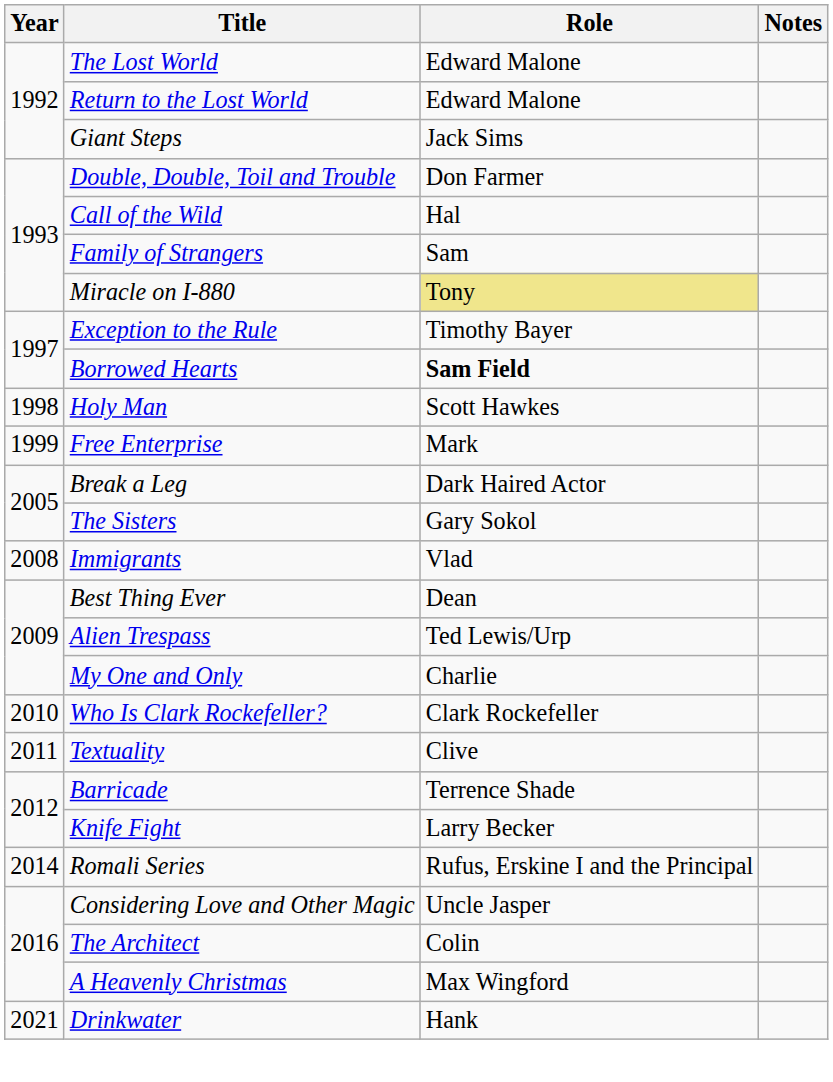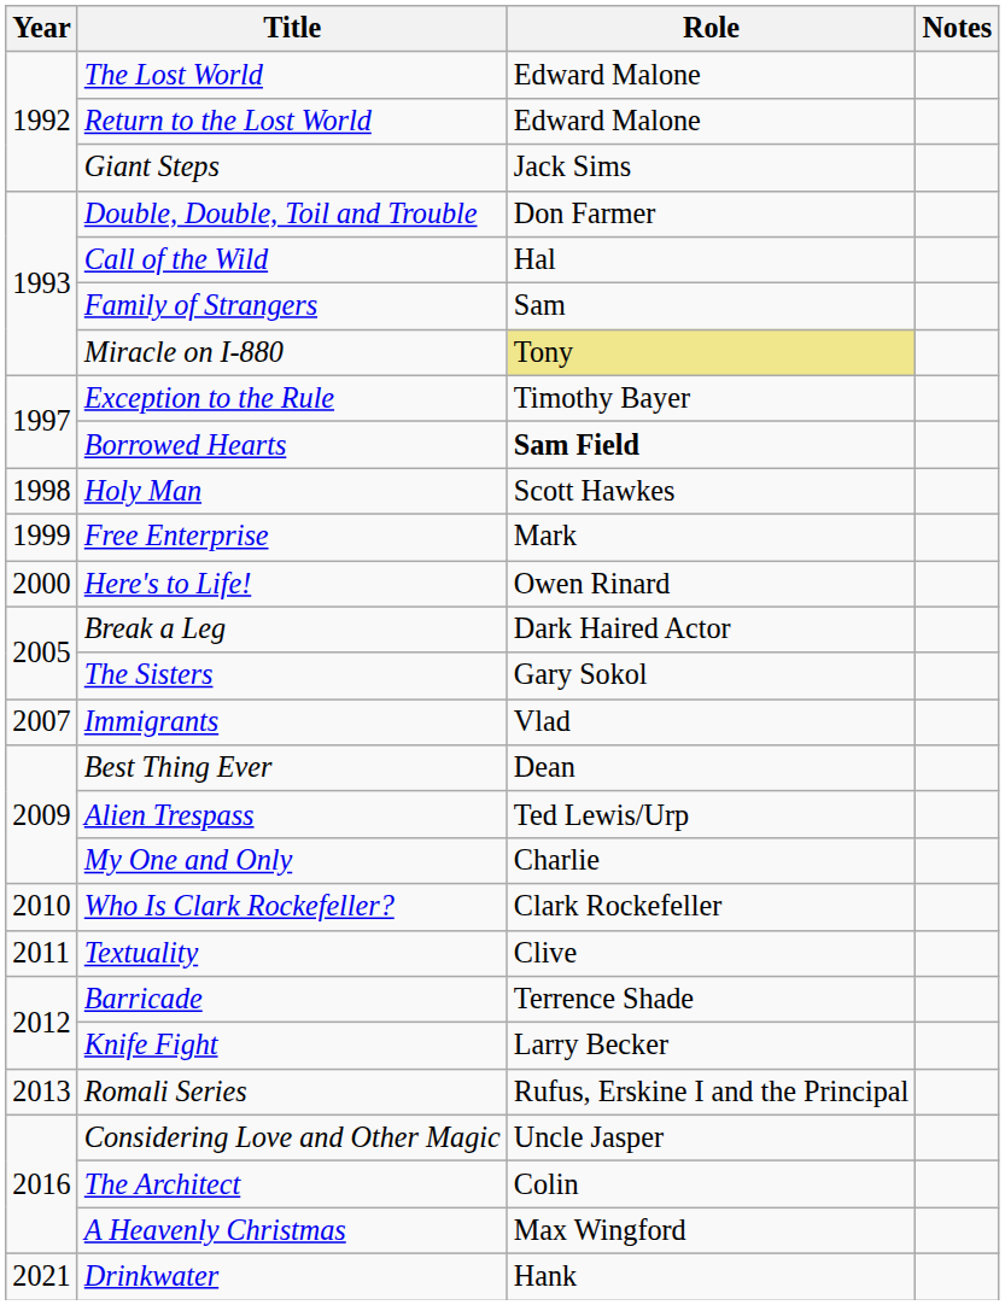+ row: 2000 | Here's to Life! | Owen Rinard
Immigrants | Year: 2008 -> 2007
Romali Series | Year: 2014 -> 2013
